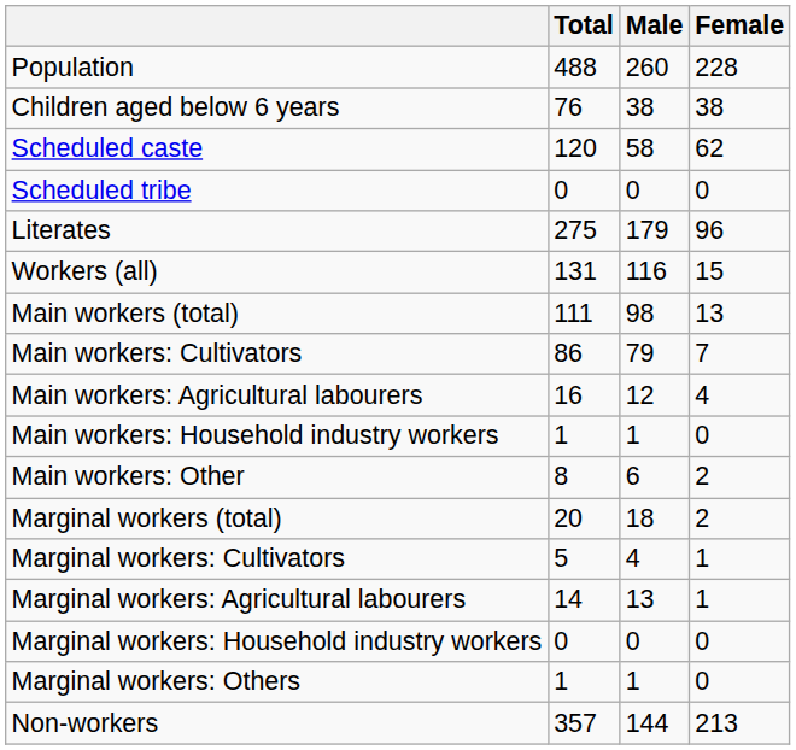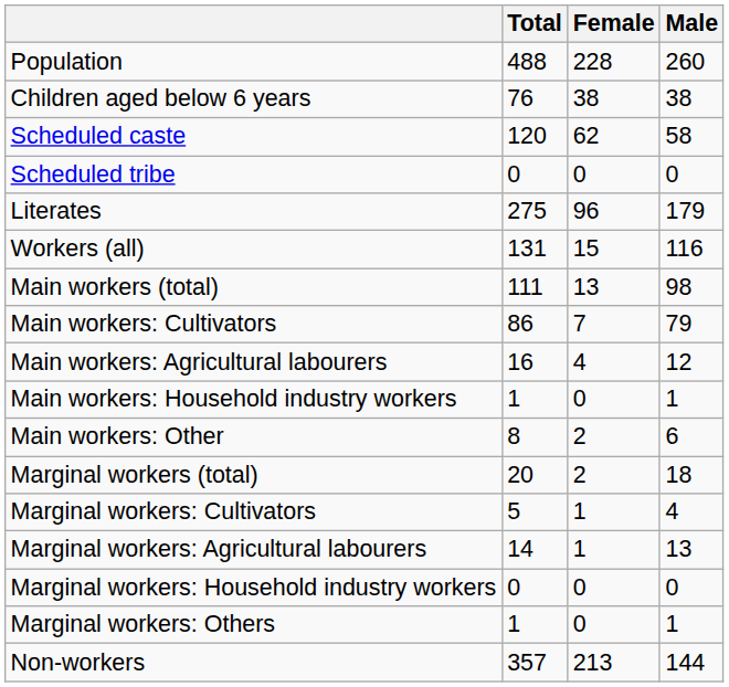columns swapped: Male <-> Female
